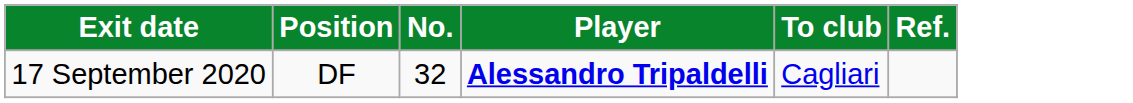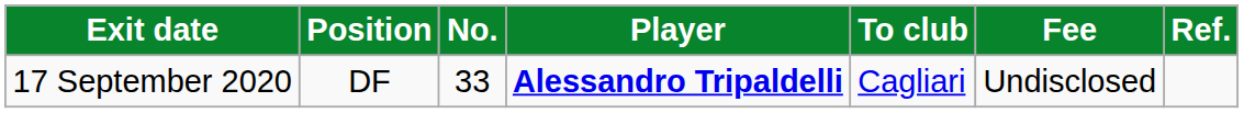+ column: Fee | Undisclosed
17 September 2020 | No.: 32 -> 33
